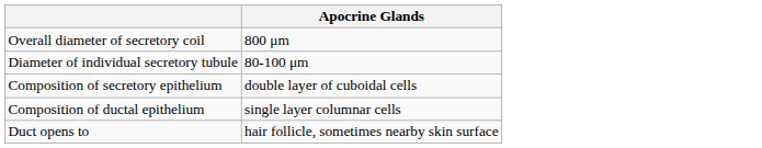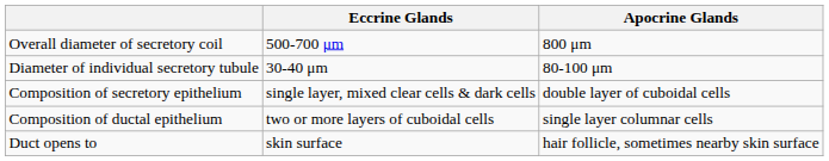+ column: Eccrine Glands | 500-700 μm | 30-40 μm | single layer, mixed clear cells & dark cells | two or more layers of cuboidal cells | skin surface
